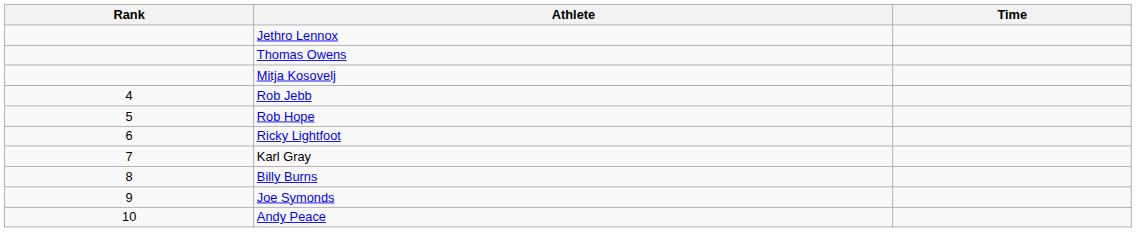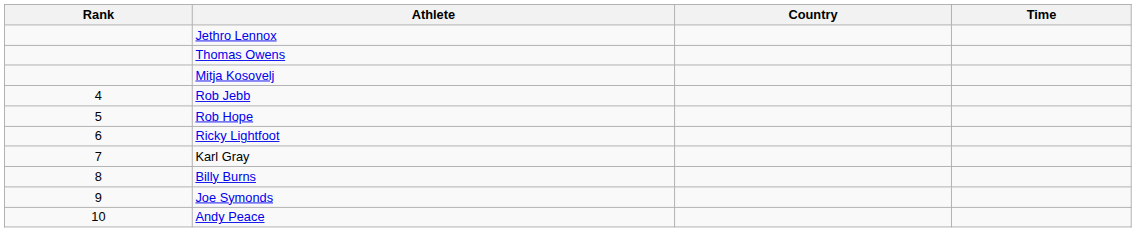+ column: Country
